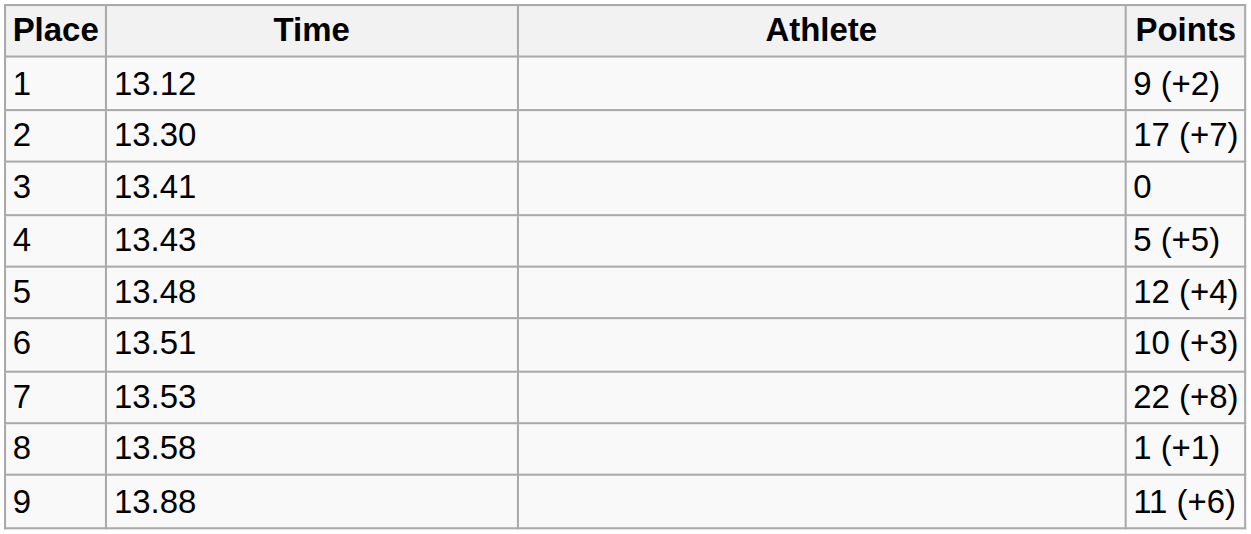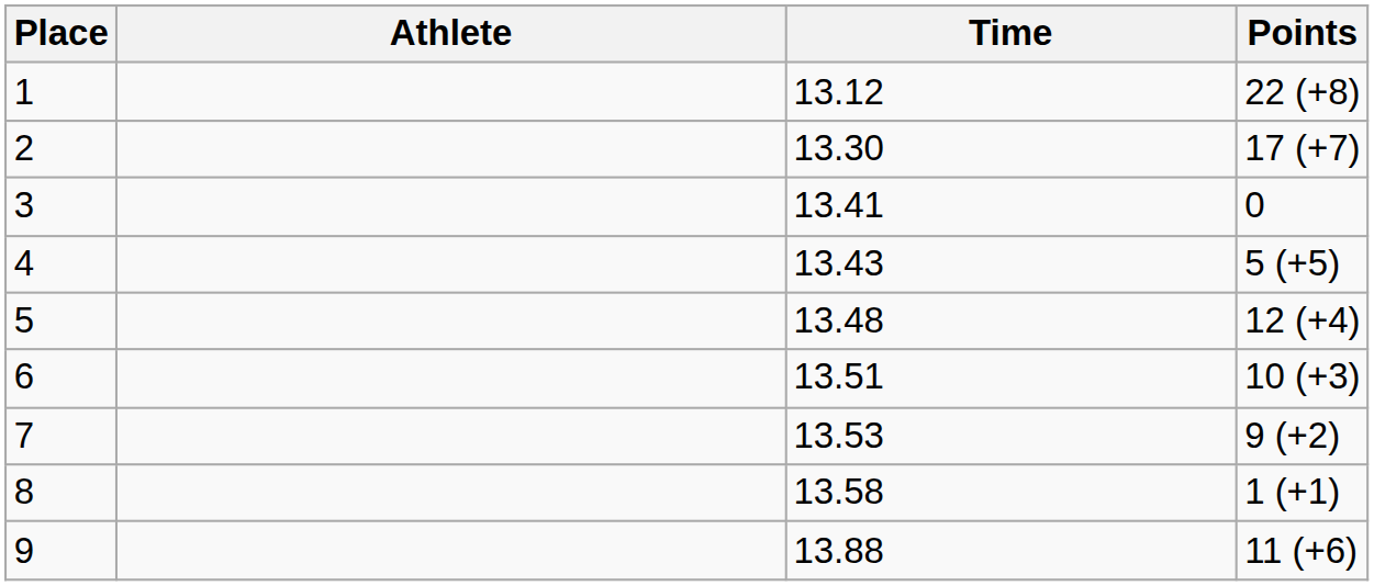columns swapped: Athlete <-> Time
1 | Points: 9 (+2) -> 22 (+8)
7 | Points: 22 (+8) -> 9 (+2)
